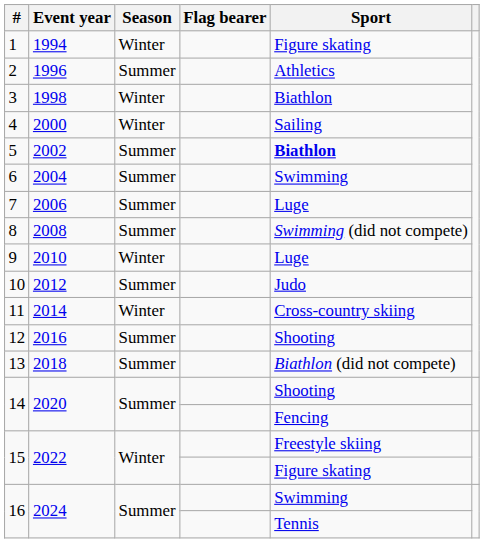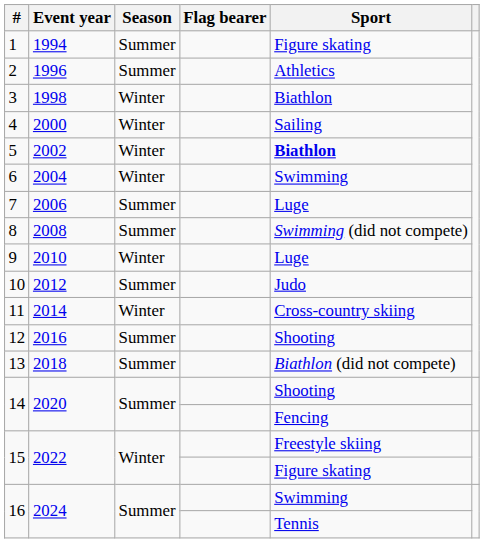1 | Season: Winter -> Summer
5 | Season: Summer -> Winter
6 | Season: Summer -> Winter
